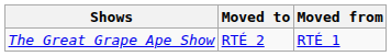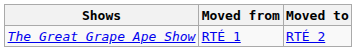columns swapped: Moved from <-> Moved to
